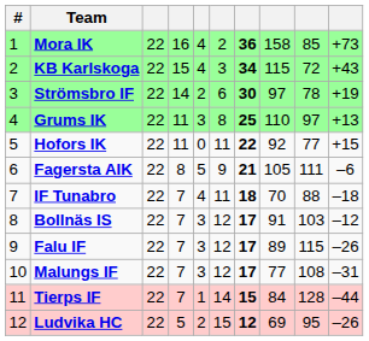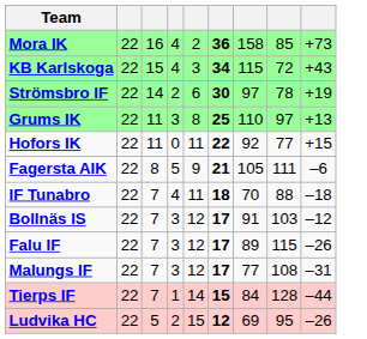- column: # | 1 | 2 | 3 | 4 | 5 | 6 | 7 | 8 | 9 | 10 | 11 | 12
